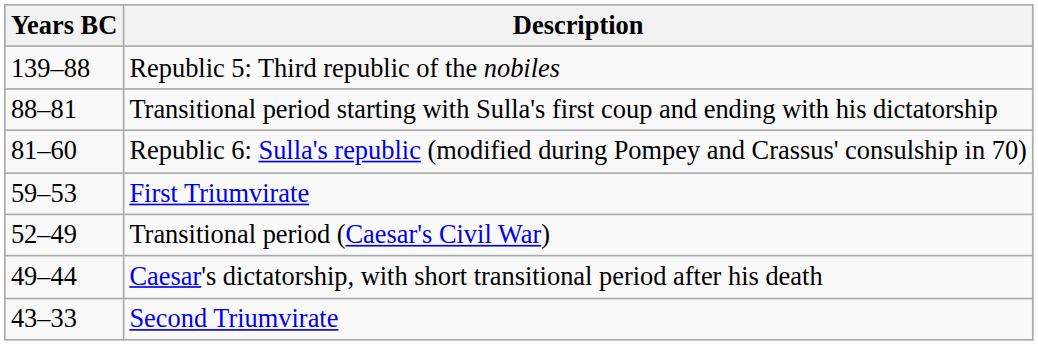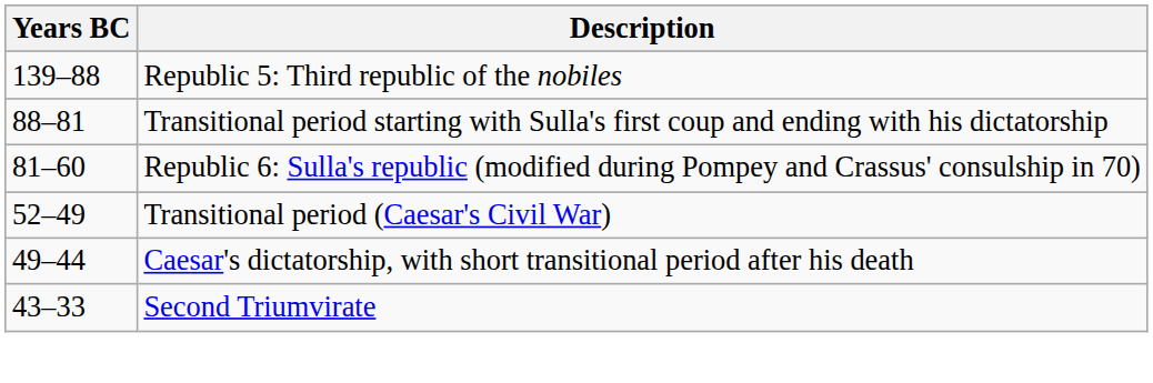- row: 59–53 | First Triumvirate
